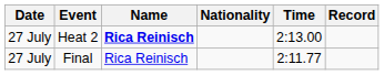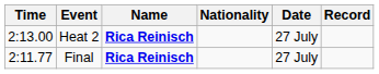columns swapped: Date <-> Time
Final | Name: normal -> bold
